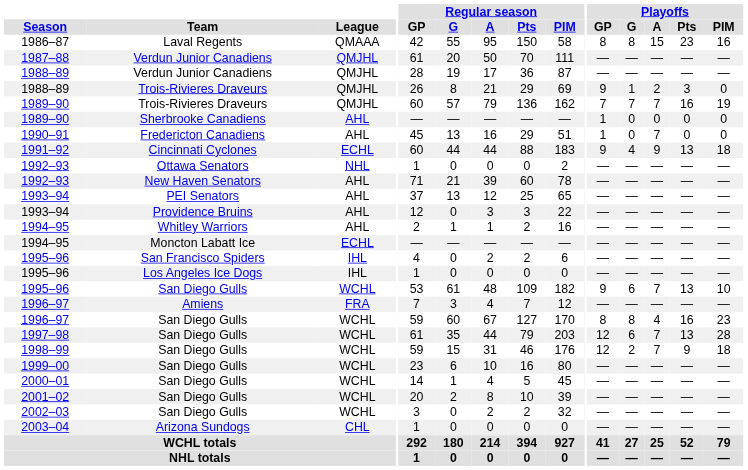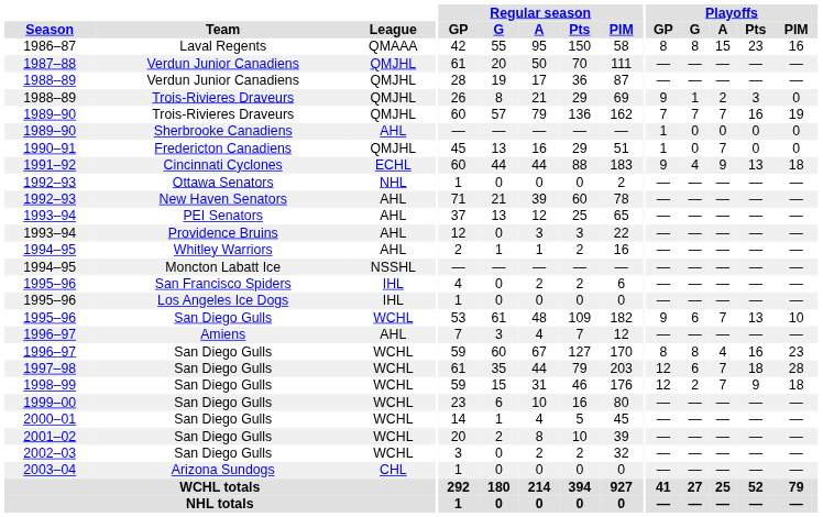1990–91 | League: AHL -> QMJHL
1994–95 / Moncton Labatt Ice | League: ECHL -> NSSHL
1996–97 / Amiens | League: FRA -> AHL
1997–98 | Playoffs / Pts: 13 -> 18
